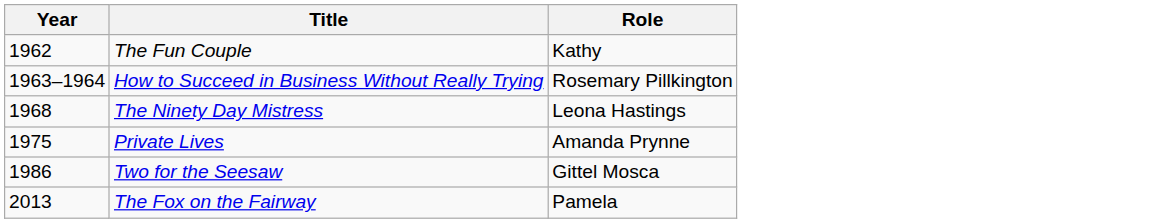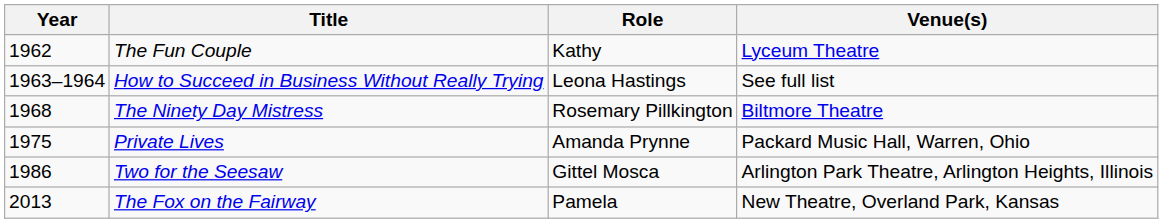+ column: Venue(s) | Lyceum Theatre | See full list | Biltmore Theatre | Packard Music Hall, Warren, Ohio | Arlington Park Theatre, Arlington Heights, Illinois | New Theatre, Overland Park, Kansas
How to Succeed in Business Without Really Trying | Role: Rosemary Pillkington -> Leona Hastings
The Ninety Day Mistress | Role: Leona Hastings -> Rosemary Pillkington
